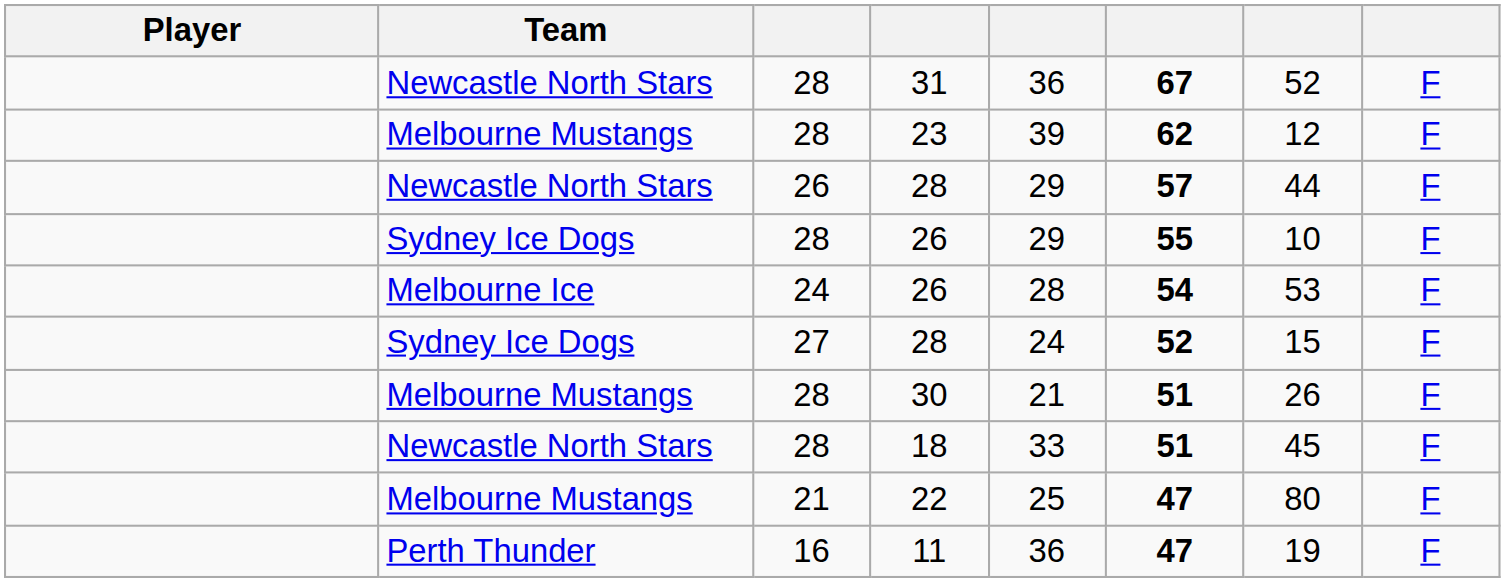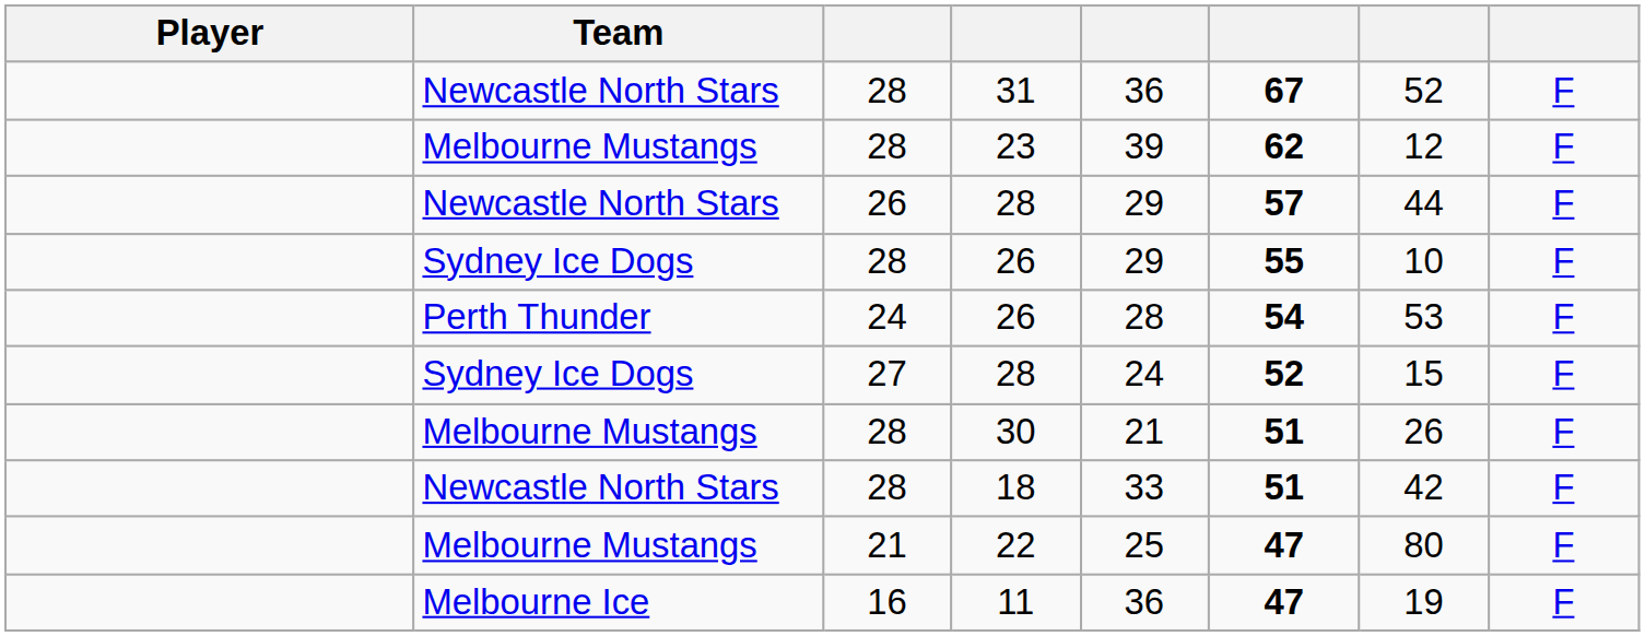24 / 26 | Team: Melbourne Ice -> Perth Thunder
18 | column 7: 45 -> 42
11 | Team: Perth Thunder -> Melbourne Ice
